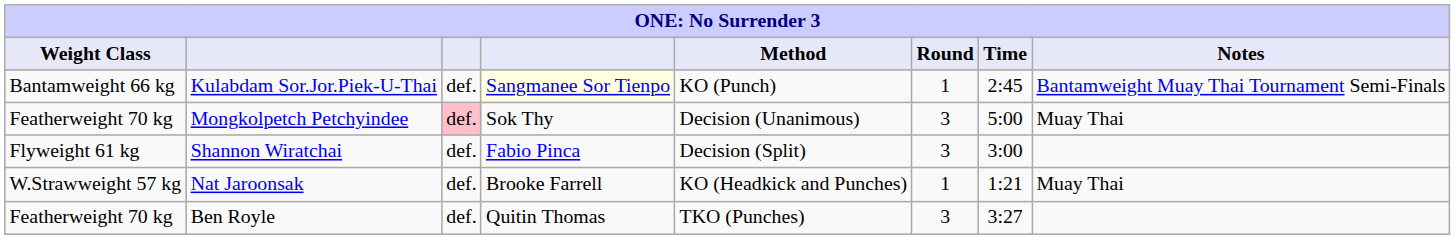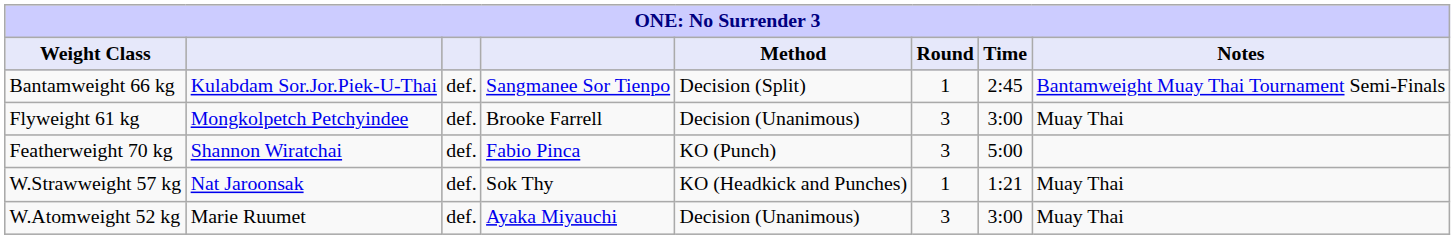Kulabdam Sor.Jor.Piek-U-Thai | column 4: lightyellow background -> no background
Kulabdam Sor.Jor.Piek-U-Thai | Method: KO (Punch) -> Decision (Split)
Mongkolpetch Petchyindee | Weight Class: Featherweight 70 kg -> Flyweight 61 kg
Mongkolpetch Petchyindee | column 3: pink background -> no background
Mongkolpetch Petchyindee | column 4: Sok Thy -> Brooke Farrell
Mongkolpetch Petchyindee | Time: 5:00 -> 3:00
Shannon Wiratchai | Weight Class: Flyweight 61 kg -> Featherweight 70 kg
Shannon Wiratchai | Method: Decision (Split) -> KO (Punch)
Shannon Wiratchai | Time: 3:00 -> 5:00
Nat Jaroonsak | column 4: Brooke Farrell -> Sok Thy
+ row: W.Atomweight 52 kg | Marie Ruumet | def. | Ayaka Miyauchi | Decision (Unanimous) | 3 | 3:00 | Muay Thai
- row: Featherweight 70 kg | Ben Royle | def. | Quitin Thomas | TKO (Punches) | 3 | 3:27
